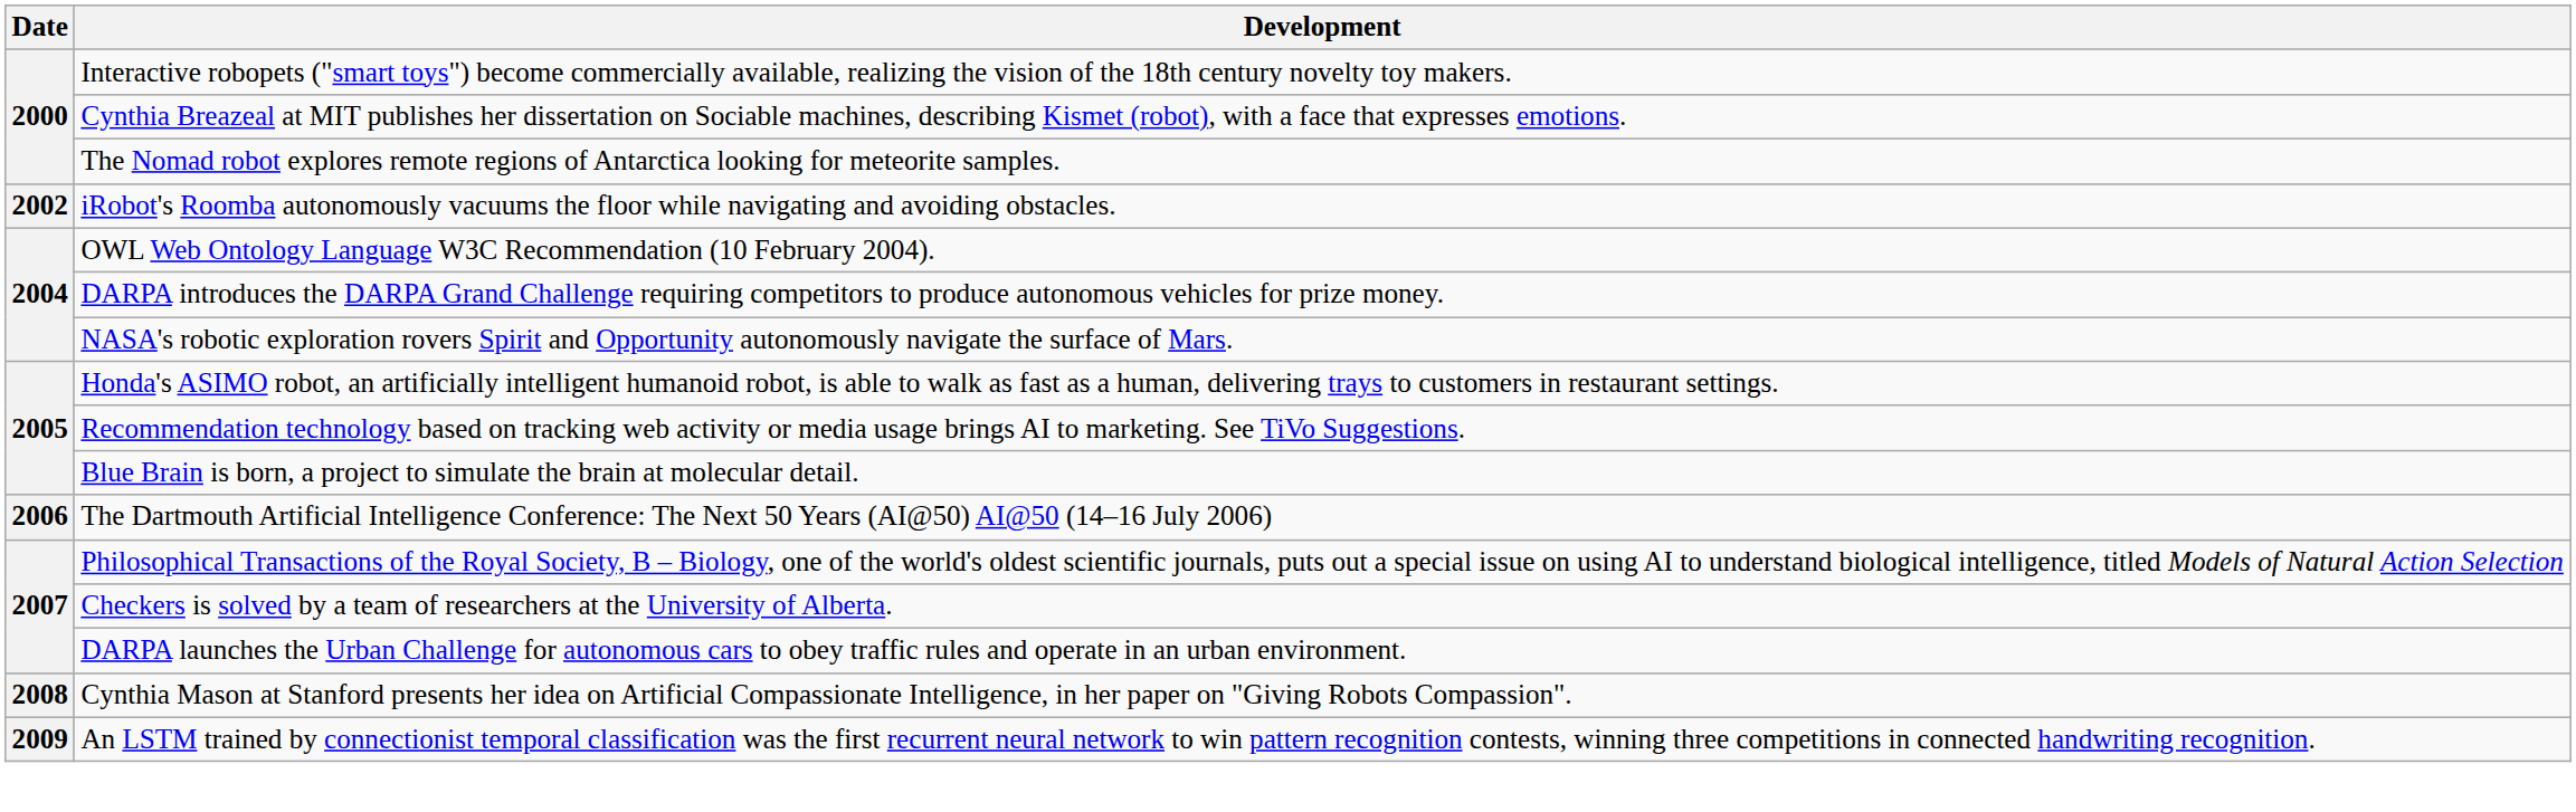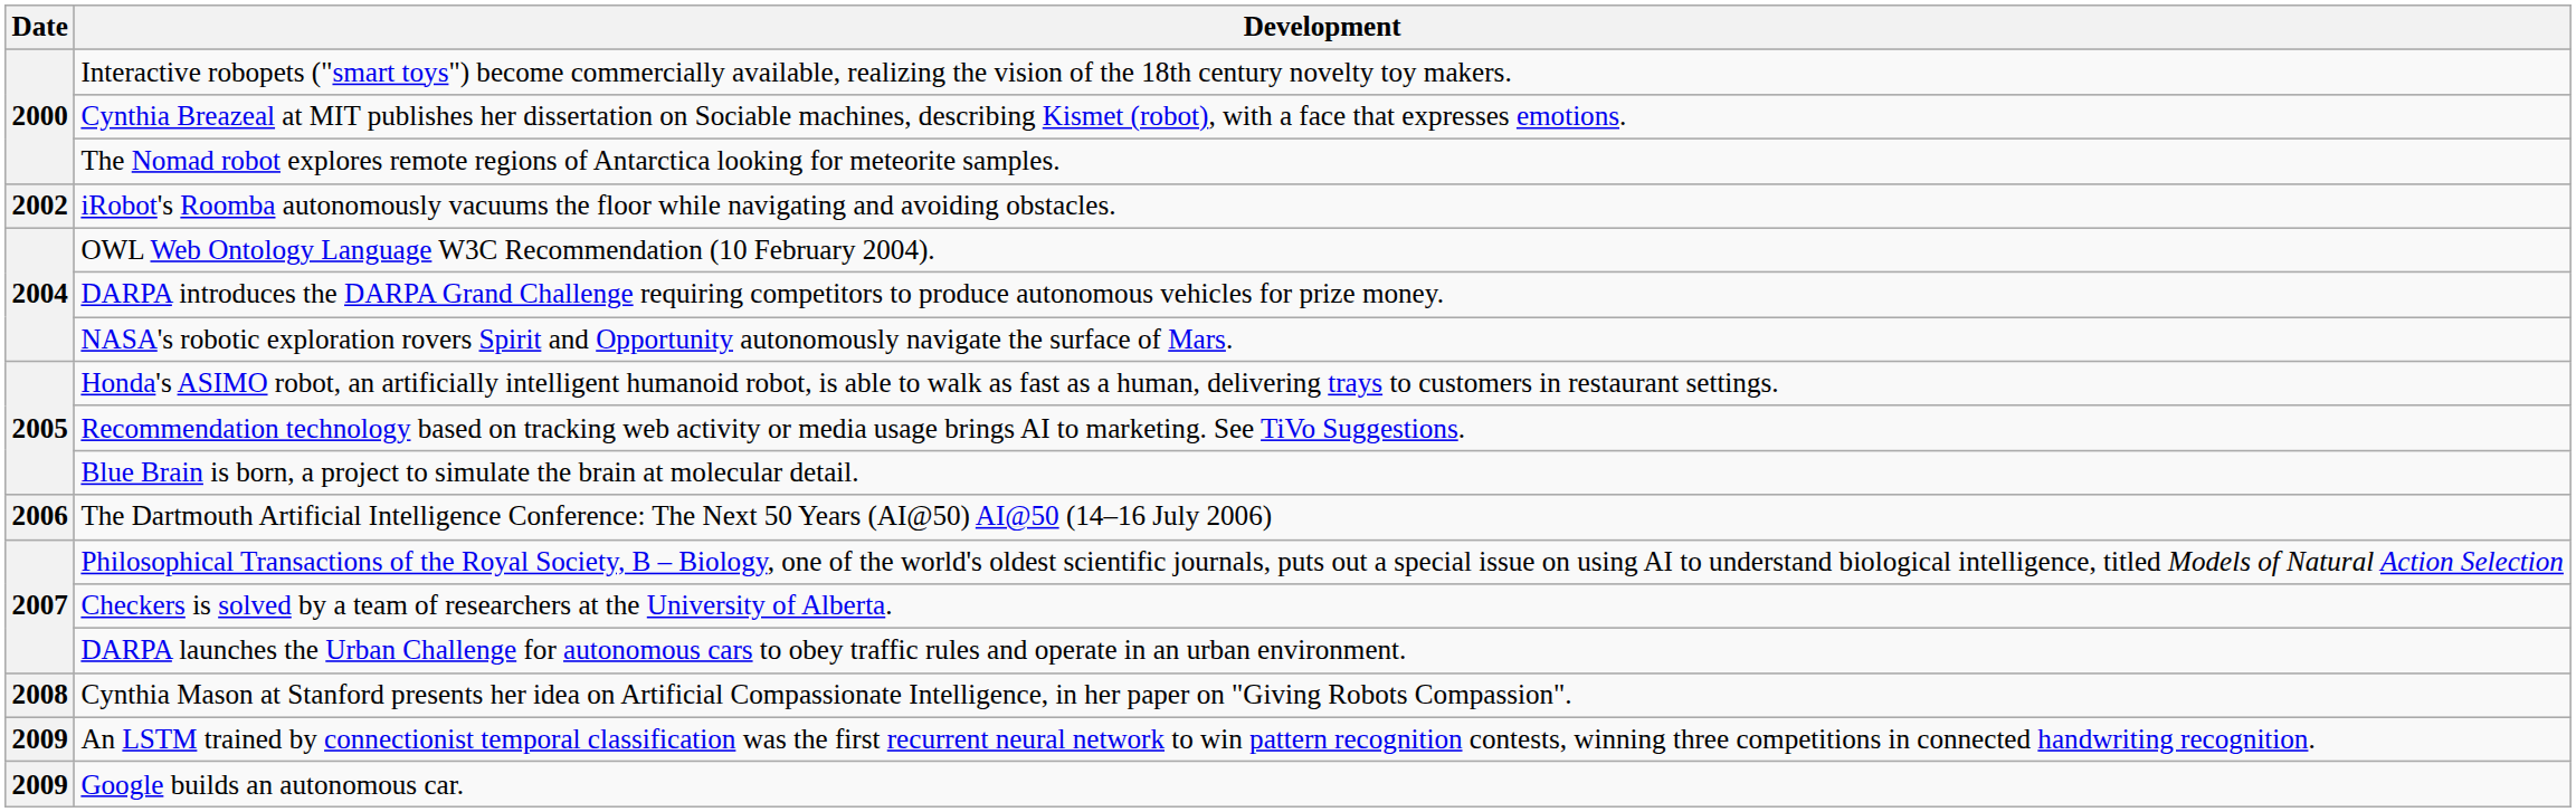+ row: 2009 | Google builds an autonomous car.
